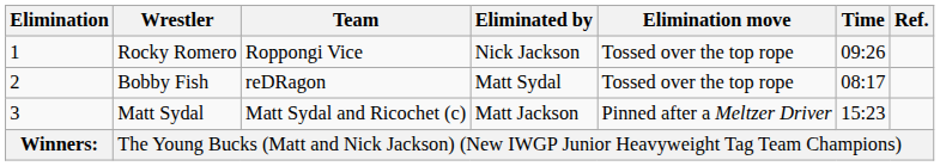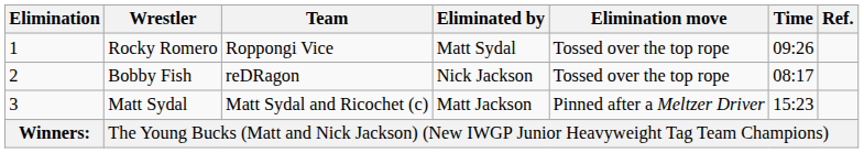Rocky Romero | Eliminated by: Nick Jackson -> Matt Sydal
Bobby Fish | Eliminated by: Matt Sydal -> Nick Jackson
